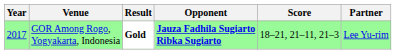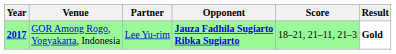columns swapped: Partner <-> Result
GOR Among Rogo, Yogyakarta, Indonesia | Year: normal -> bold
